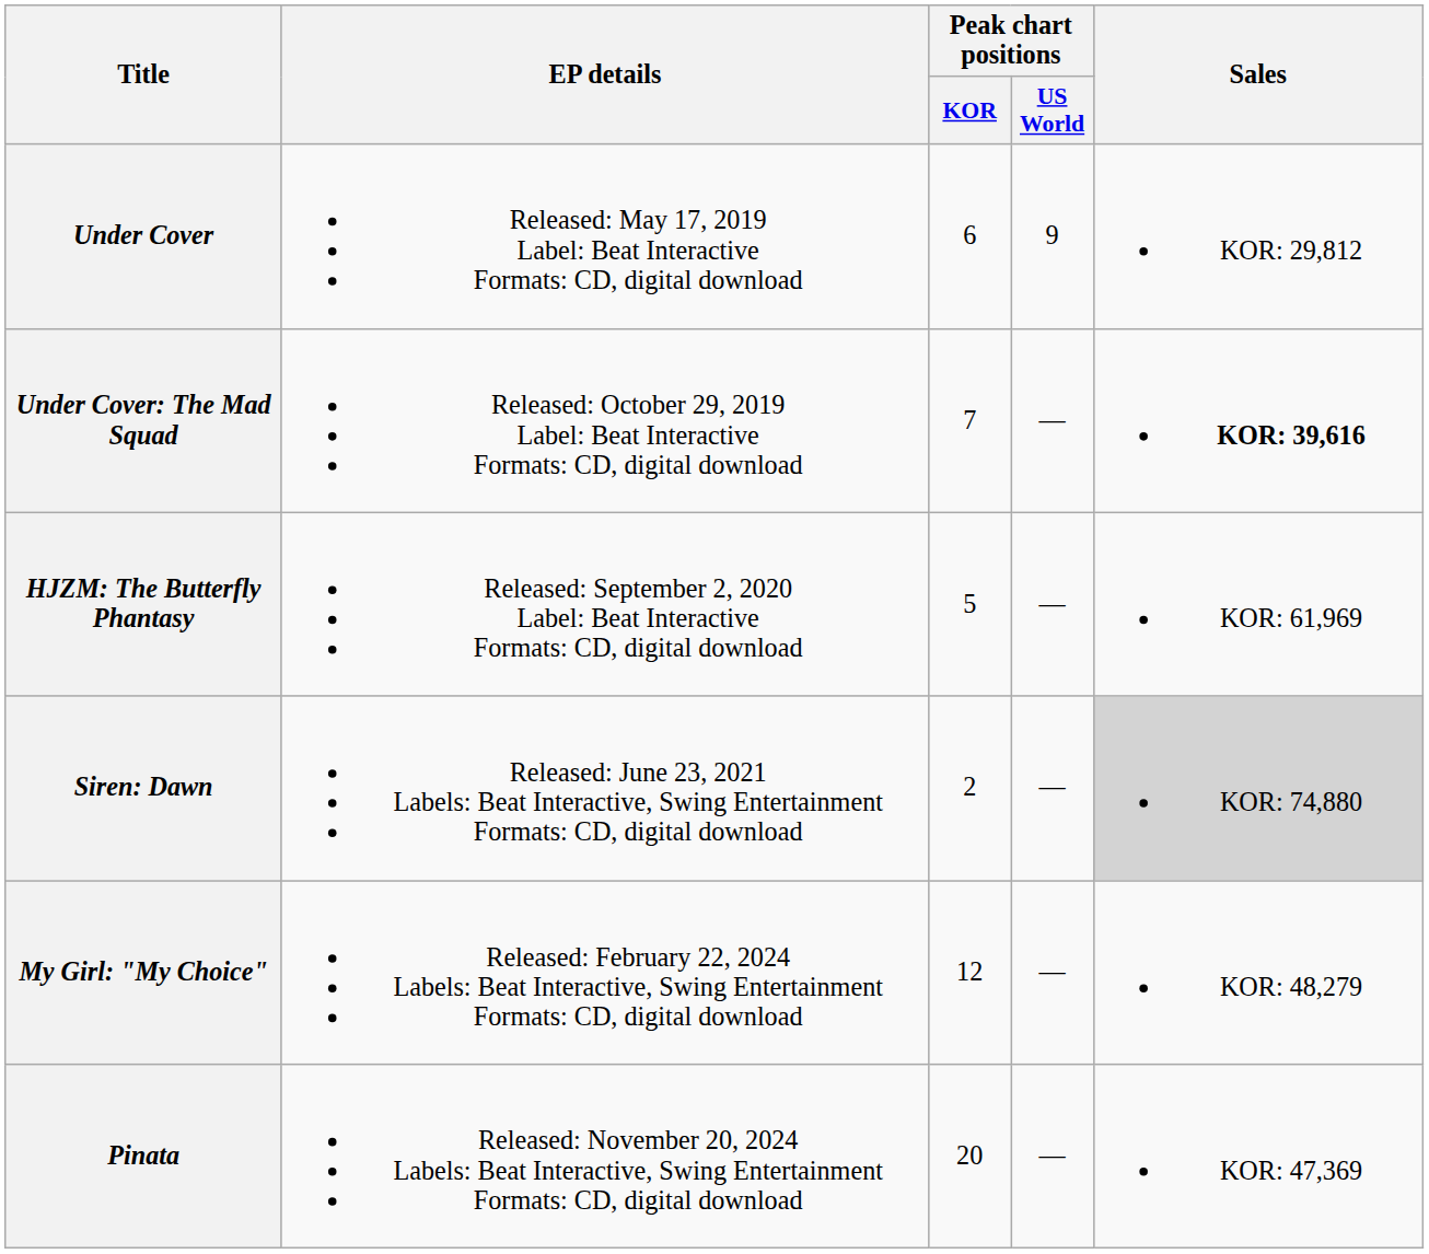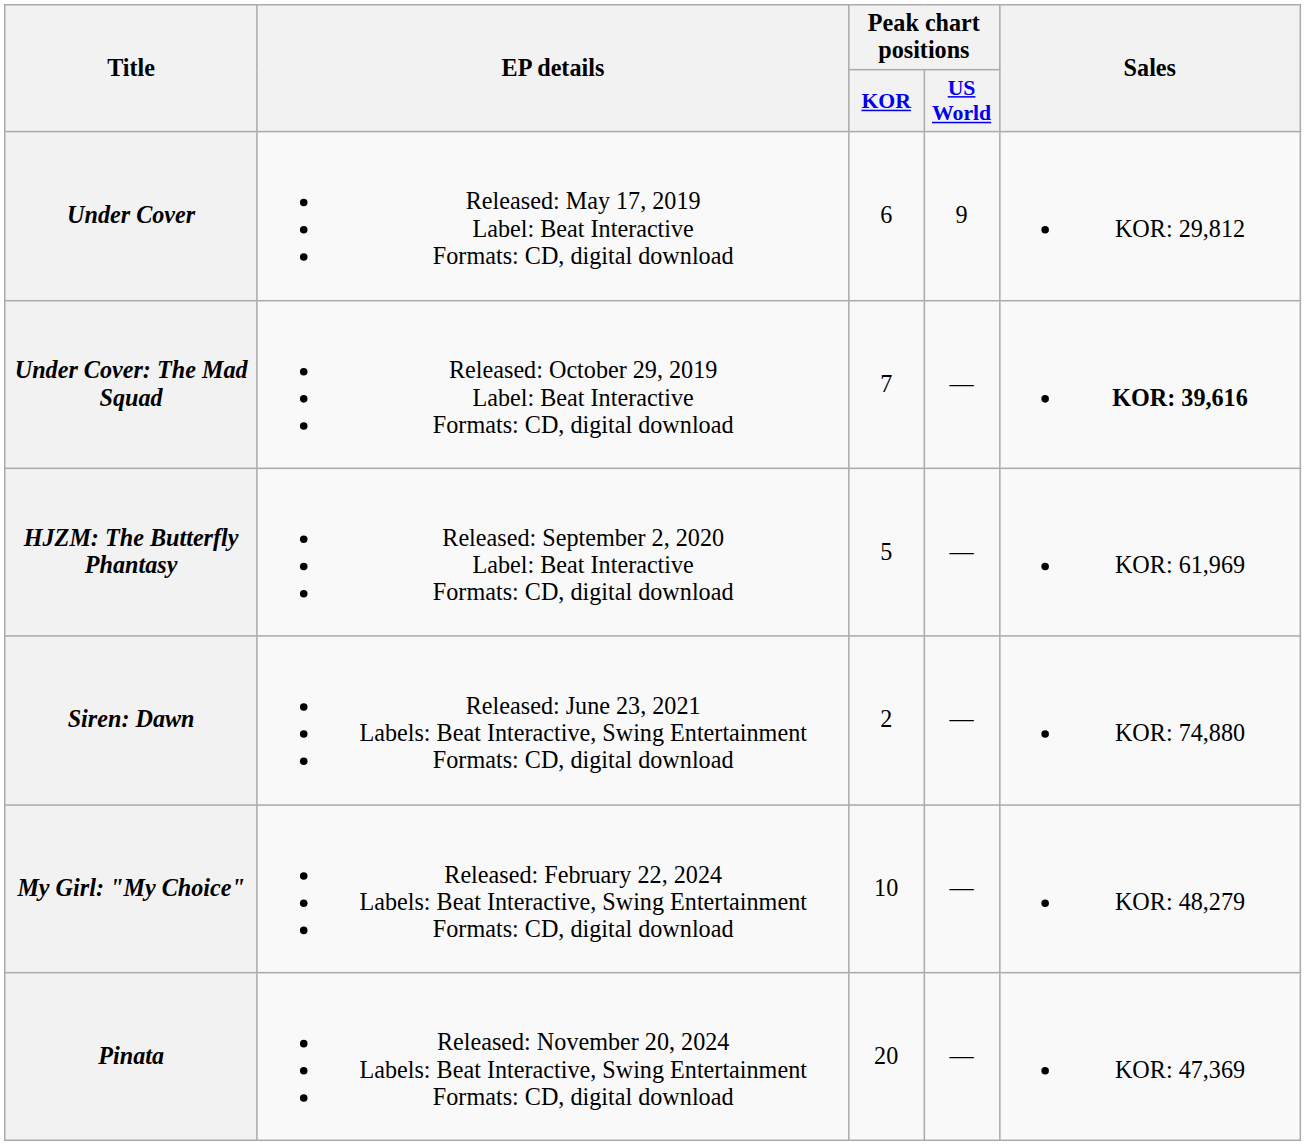Siren: Dawn | Sales: lightgrey background -> no background
My Girl: "My Choice" | Peak chart positions / KOR: 12 -> 10
